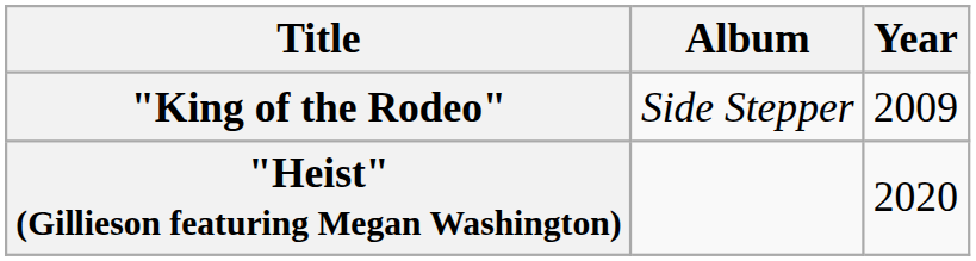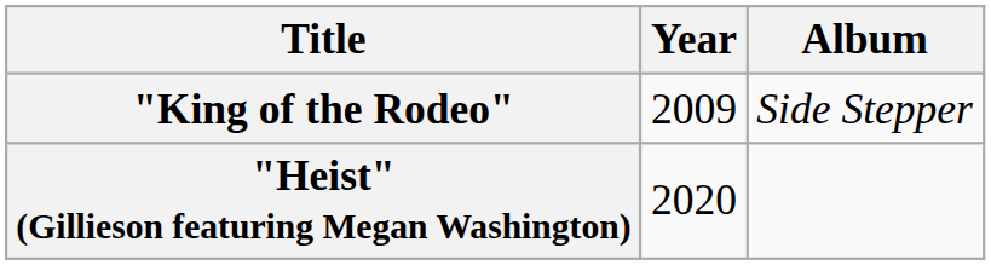columns swapped: Year <-> Album
